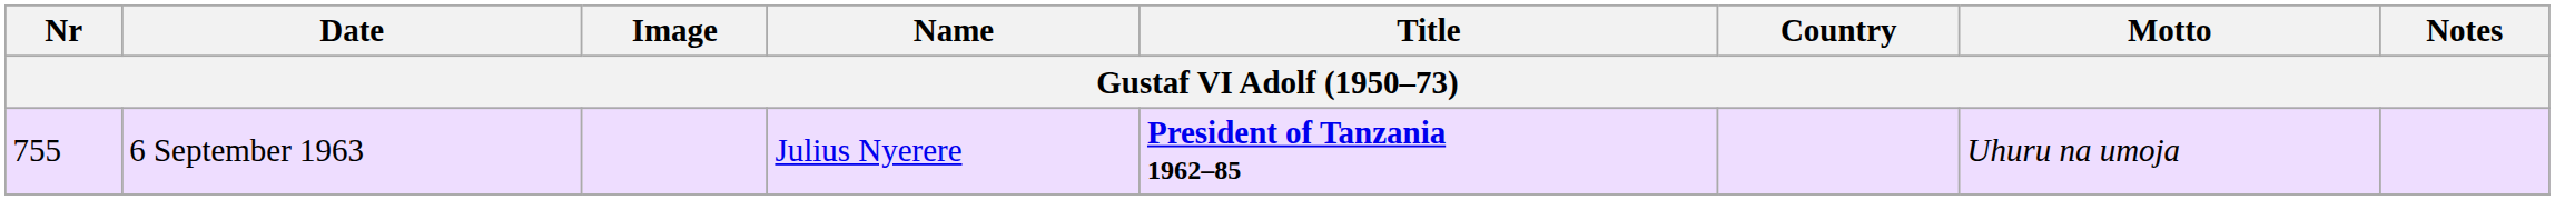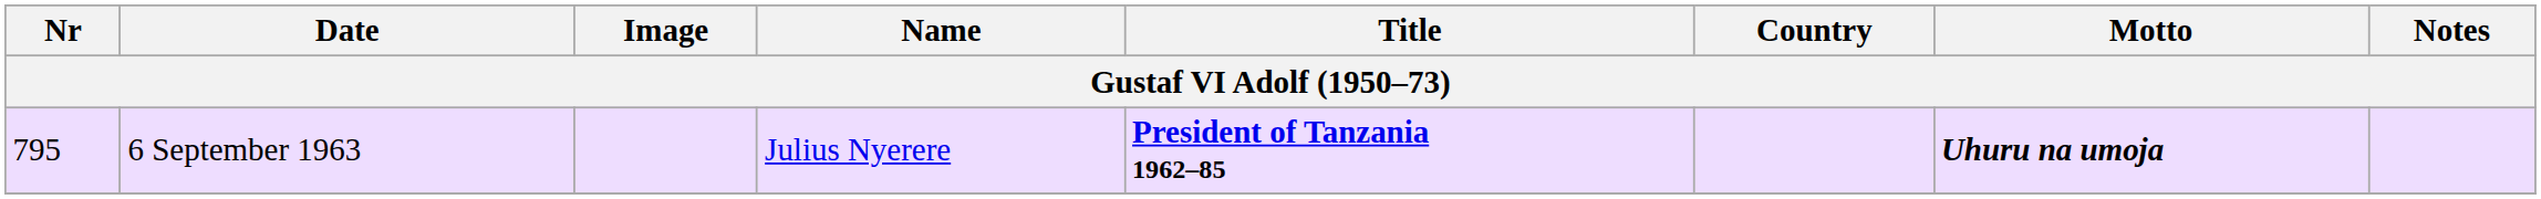6 September 1963 | Nr: 755 -> 795
6 September 1963 | Motto: normal -> bold
